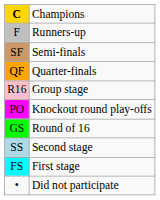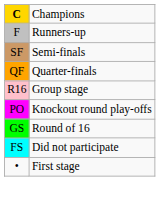- row: SS | Second stage
FS | column 2: First stage -> Did not participate
• | column 2: Did not participate -> First stage
